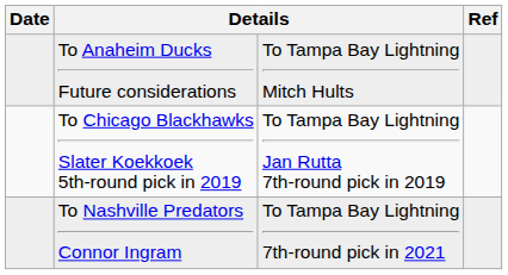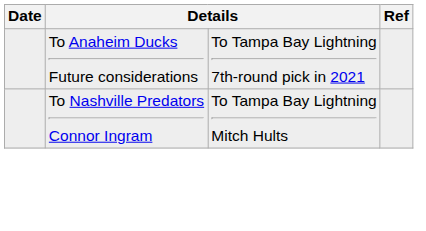To Anaheim Ducks Future considerations | column 3: To Tampa Bay Lightning Mitch Hults -> To Tampa Bay Lightning 7th-round pick in 2021
- row: To Chicago Blackhawks Slater Koekkoek 5th-round pick in 2019 | To Tampa Bay Lightning Jan Rutta 7th-round pick in 2019
To Nashville Predators Connor Ingram | column 3: To Tampa Bay Lightning 7th-round pick in 2021 -> To Tampa Bay Lightning Mitch Hults
